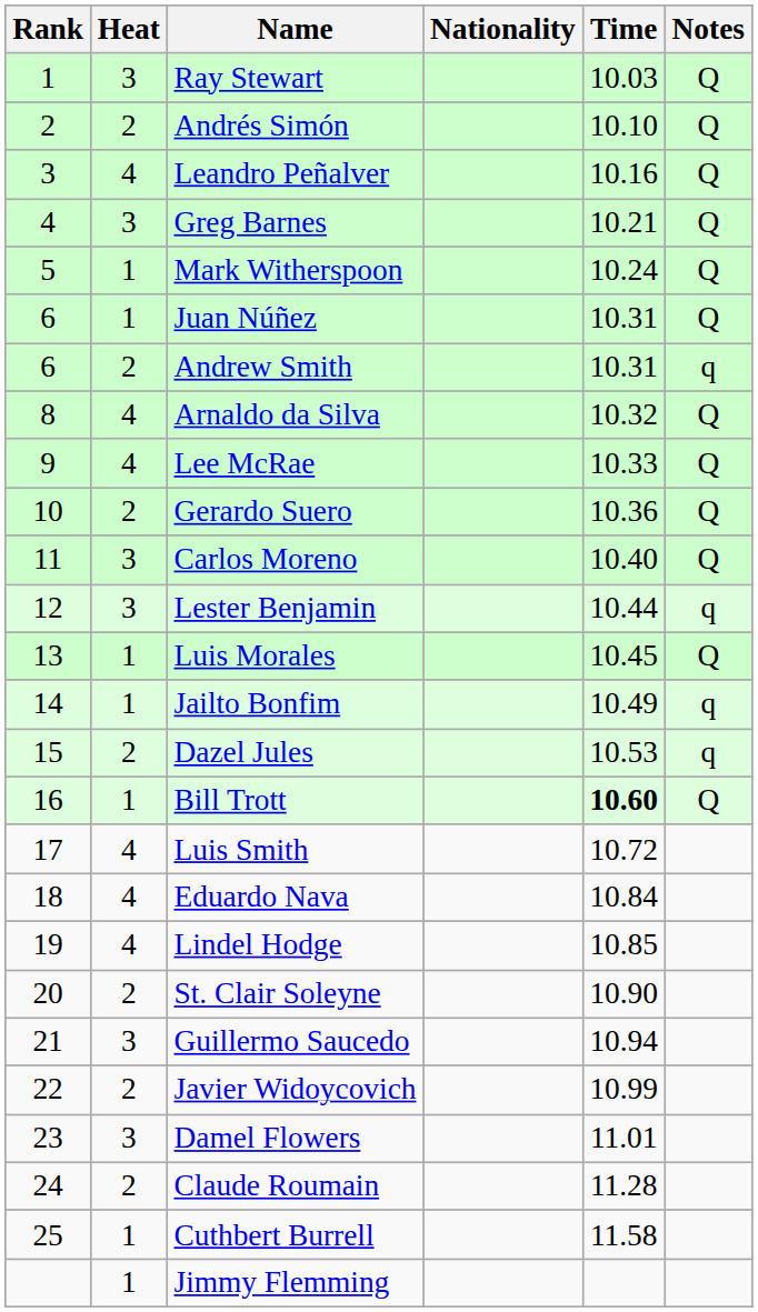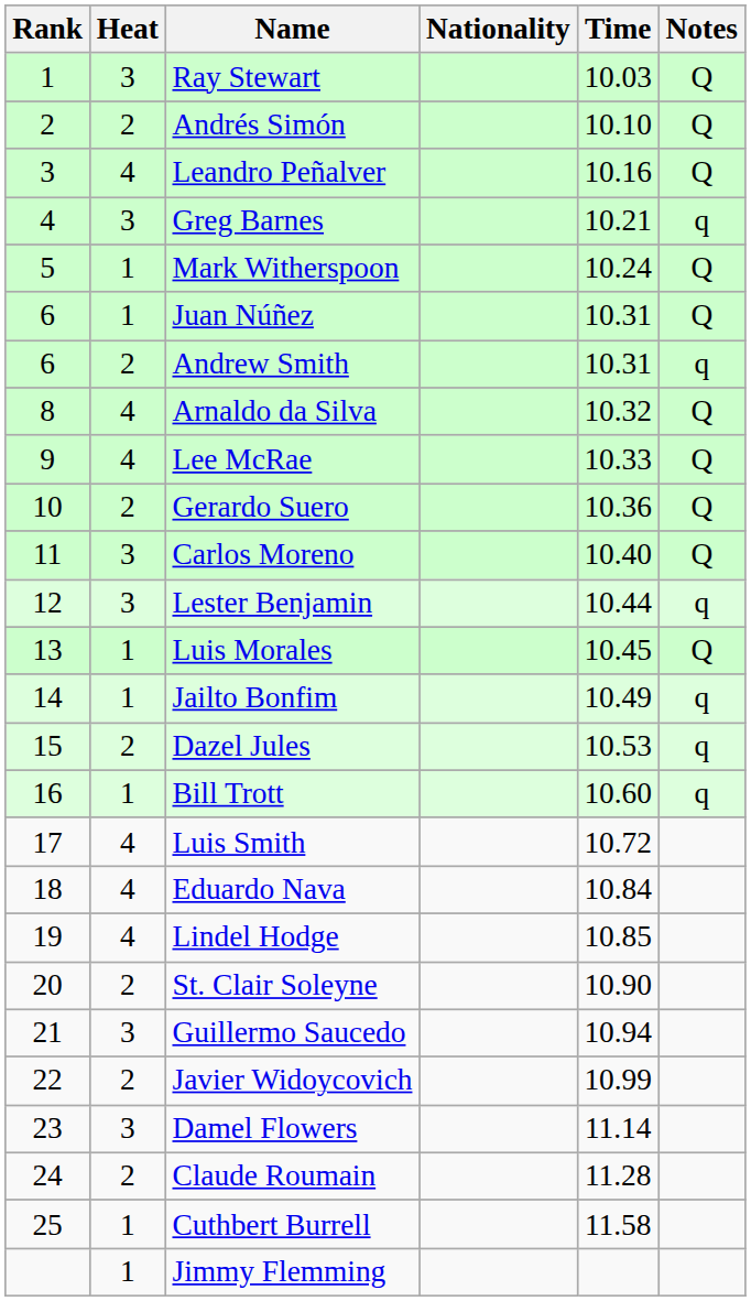Greg Barnes | Notes: Q -> q
Bill Trott | Time: bold -> normal
Bill Trott | Notes: Q -> q
Damel Flowers | Time: 11.01 -> 11.14
